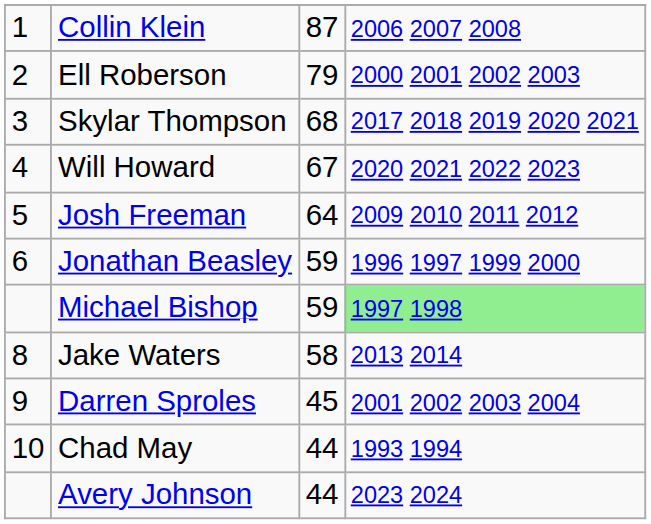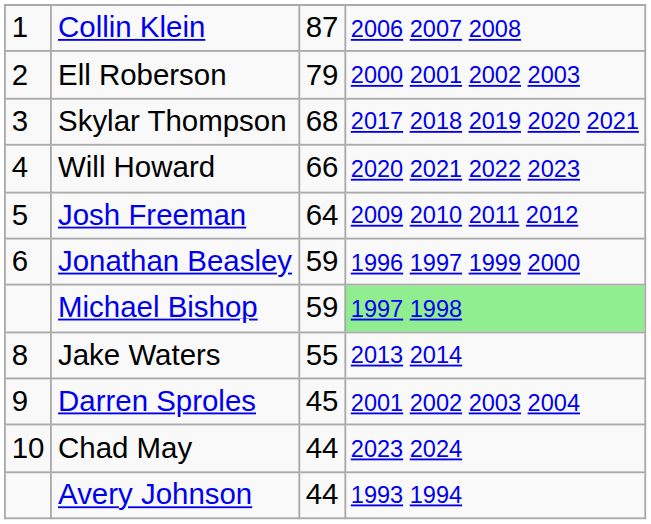Will Howard | column 3: 67 -> 66
Jake Waters | column 3: 58 -> 55
Chad May | column 4: 1993 1994 -> 2023 2024
Avery Johnson | column 4: 2023 2024 -> 1993 1994
